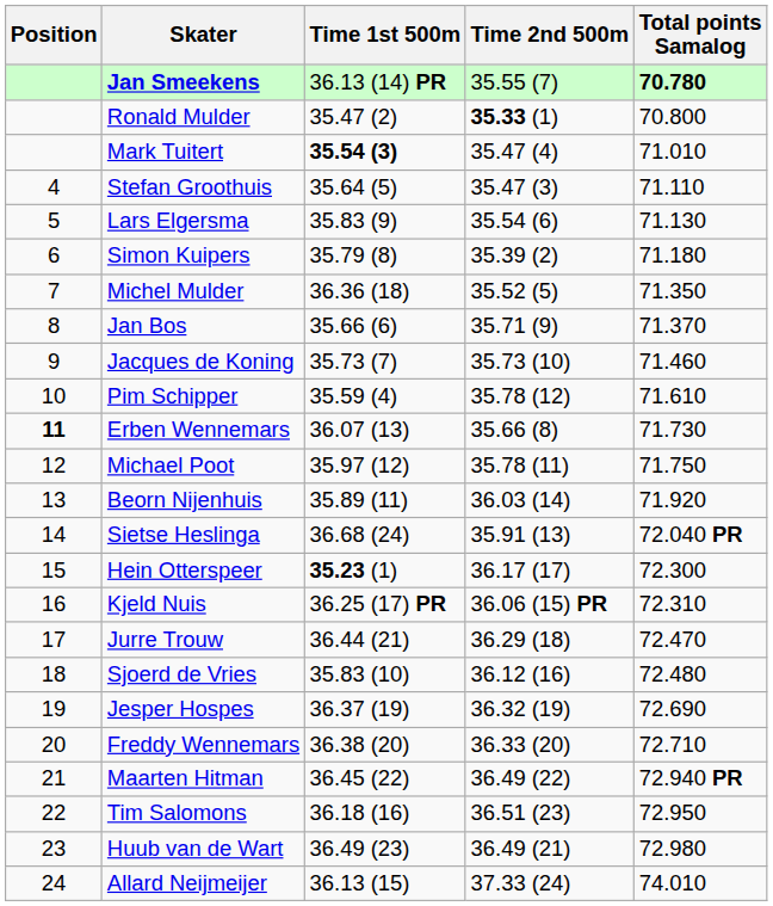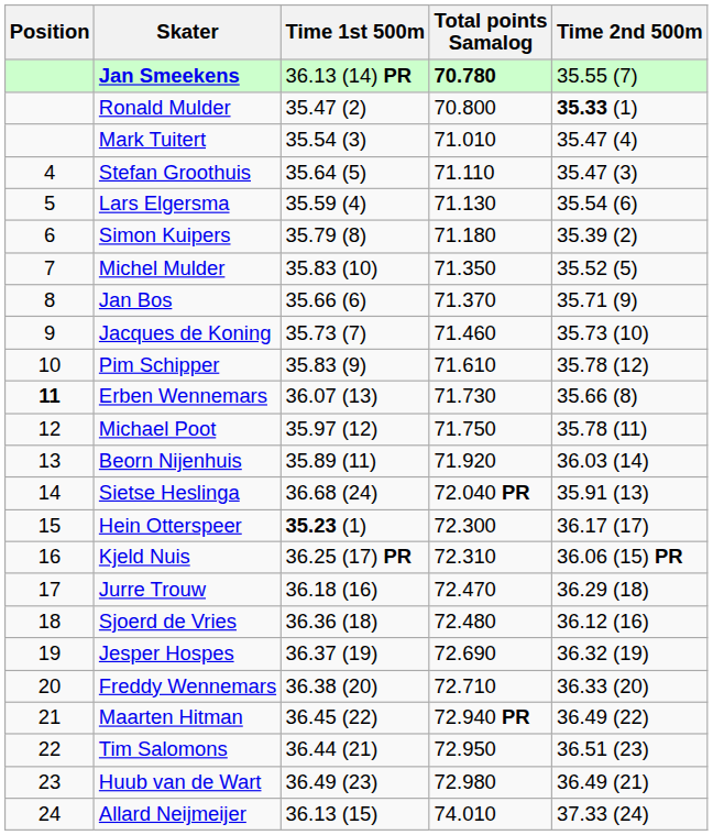columns swapped: Time 2nd 500m <-> Total points Samalog
Mark Tuitert | Time 1st 500m: bold -> normal
Lars Elgersma | Time 1st 500m: 35.83 (9) -> 35.59 (4)
Michel Mulder | Time 1st 500m: 36.36 (18) -> 35.83 (10)
Pim Schipper | Time 1st 500m: 35.59 (4) -> 35.83 (9)
Jurre Trouw | Time 1st 500m: 36.44 (21) -> 36.18 (16)
Sjoerd de Vries | Time 1st 500m: 35.83 (10) -> 36.36 (18)
Tim Salomons | Time 1st 500m: 36.18 (16) -> 36.44 (21)
